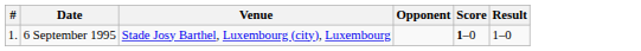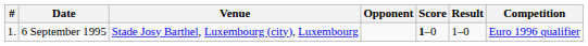+ column: Competition | Euro 1996 qualifier
